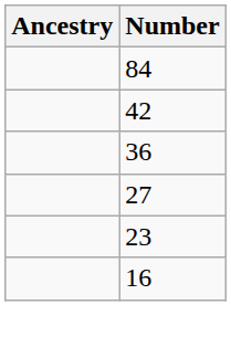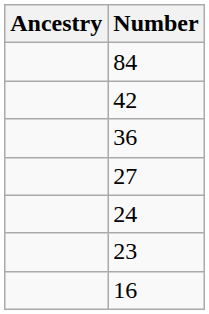+ row: 24
